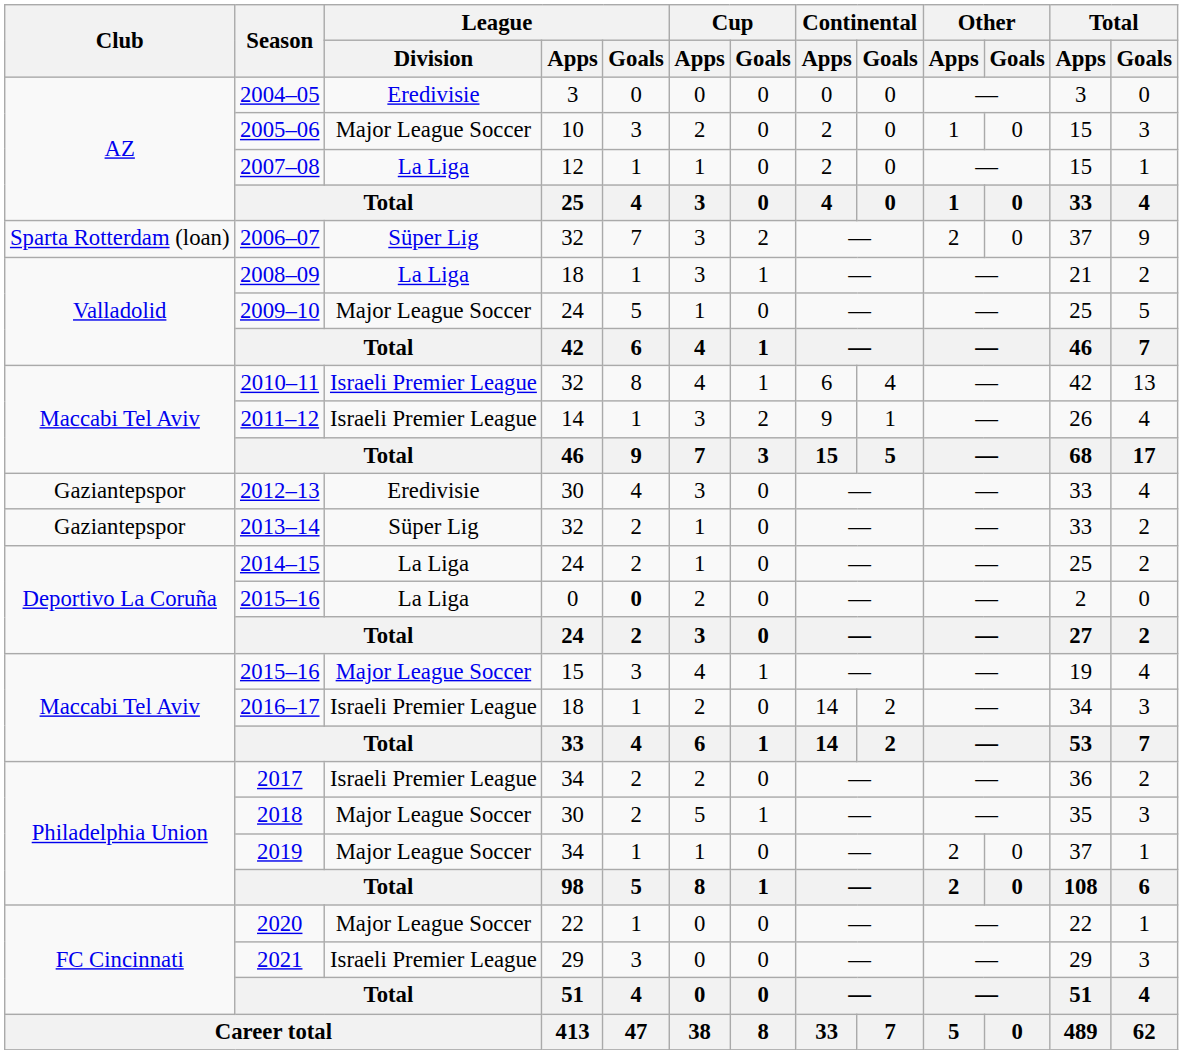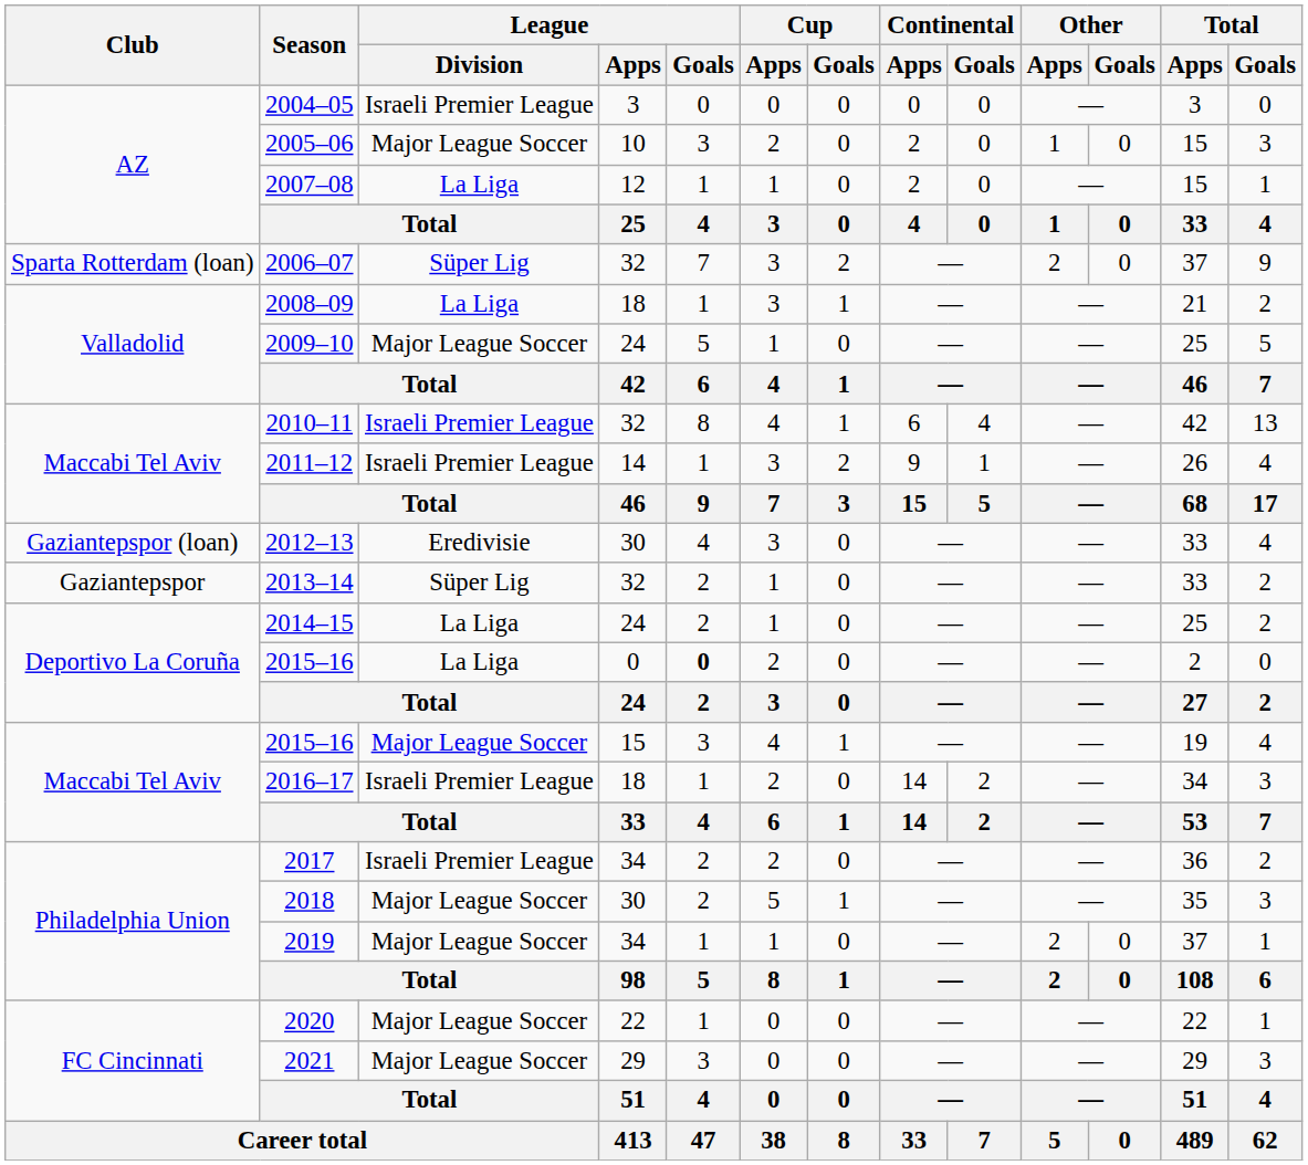2004–05 | League / Division: Eredivisie -> Israeli Premier League
2012–13 | Club: Gaziantepspor -> Gaziantepspor (loan)
2021 | League / Division: Israeli Premier League -> Major League Soccer
